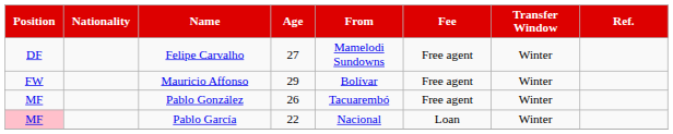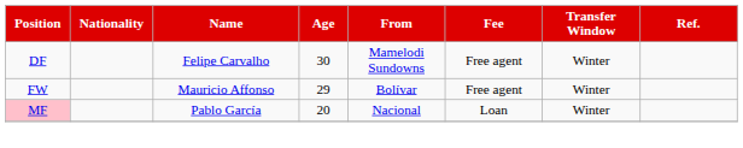Felipe Carvalho | Age: 27 -> 30
- row: MF | Pablo González | 26 | Tacuarembó | Free agent | Winter
Pablo García | Age: 22 -> 20
